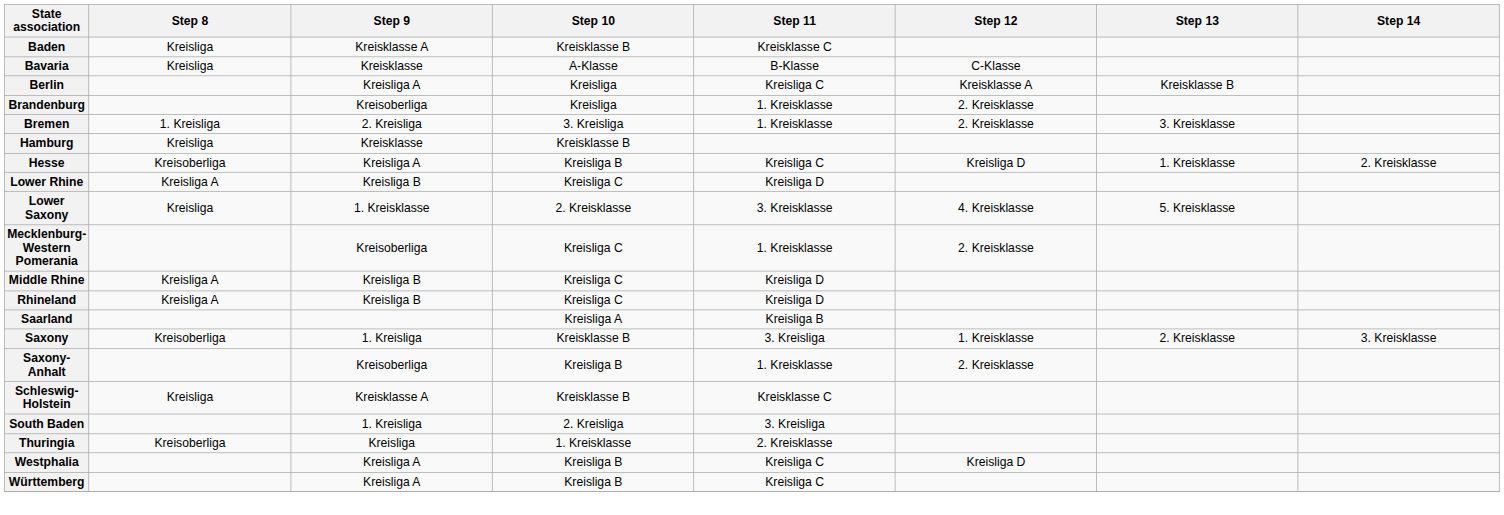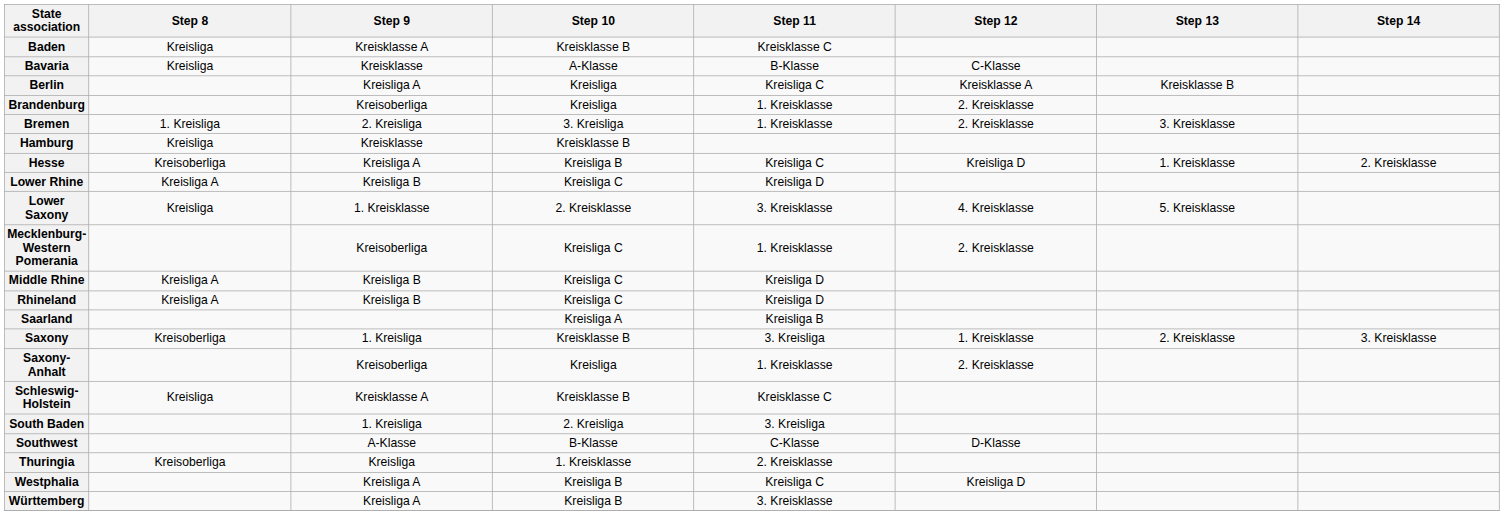Saxony-Anhalt | Step 10: Kreisliga B -> Kreisliga
+ row: Southwest | A-Klasse | B-Klasse | C-Klasse | D-Klasse
Württemberg | Step 11: Kreisliga C -> 3. Kreisklasse
